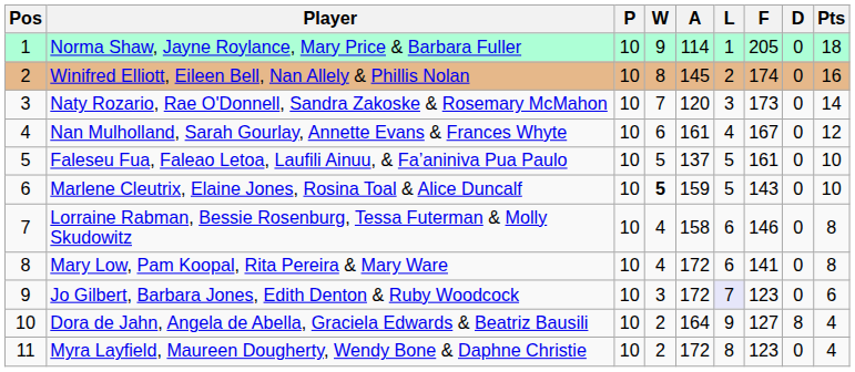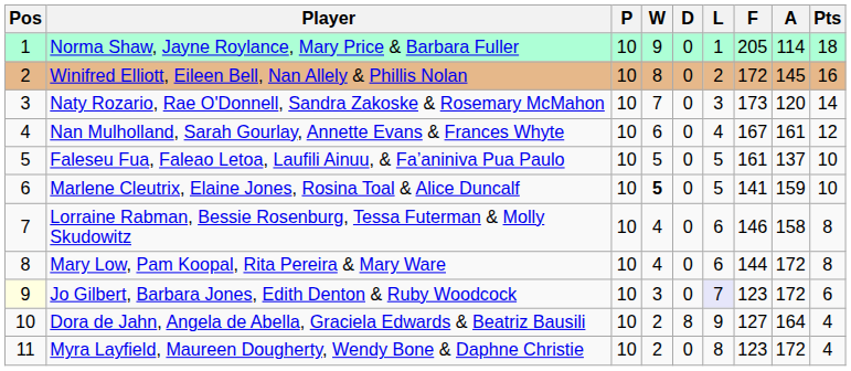columns swapped: D <-> A
Winifred Elliott, Eileen Bell, Nan Allely & Phillis Nolan | F: 174 -> 172
Marlene Cleutrix, Elaine Jones, Rosina Toal & Alice Duncalf | F: 143 -> 141
Mary Low, Pam Koopal, Rita Pereira & Mary Ware | F: 141 -> 144
Jo Gilbert, Barbara Jones, Edith Denton & Ruby Woodcock | Pos: no background -> lightyellow background
